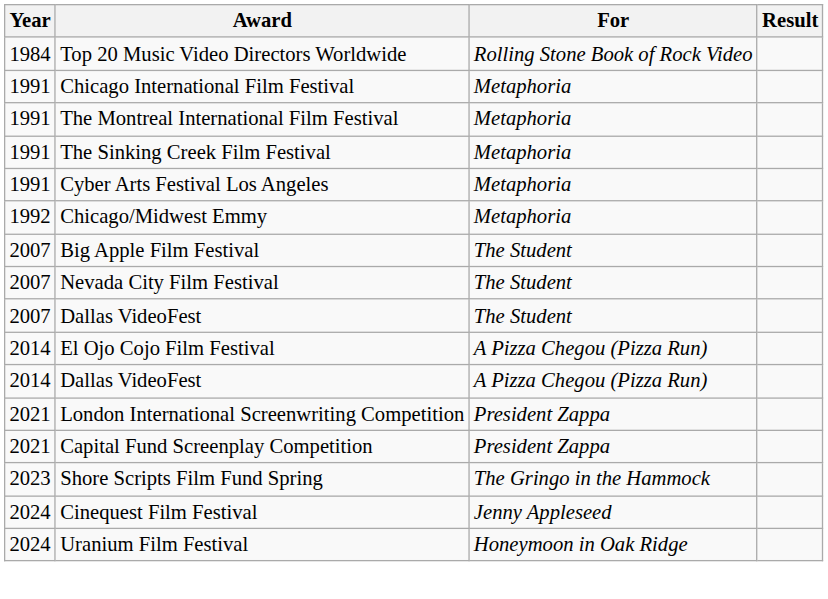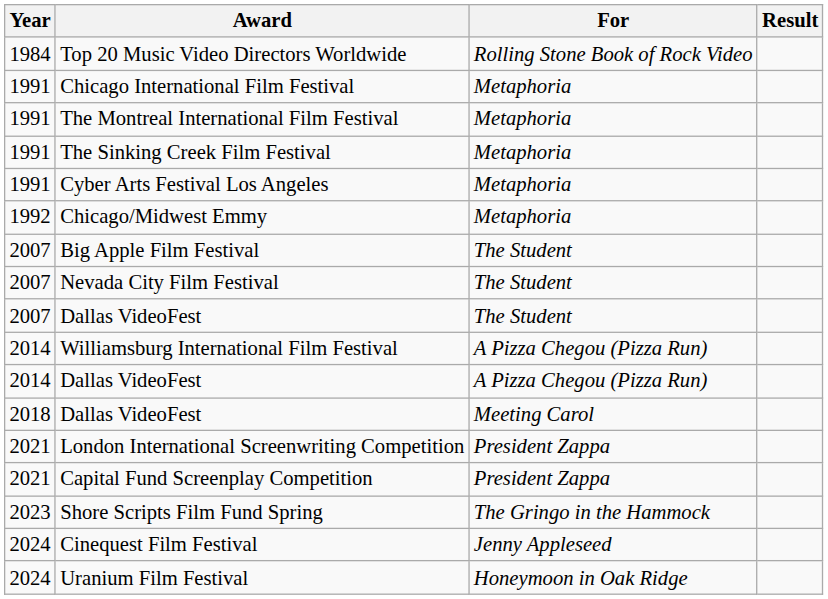+ row: 2014 | Williamsburg International Film Festival | A Pizza Chegou (Pizza Run)
- row: 2014 | El Ojo Cojo Film Festival | A Pizza Chegou (Pizza Run)
+ row: 2018 | Dallas VideoFest | Meeting Carol
